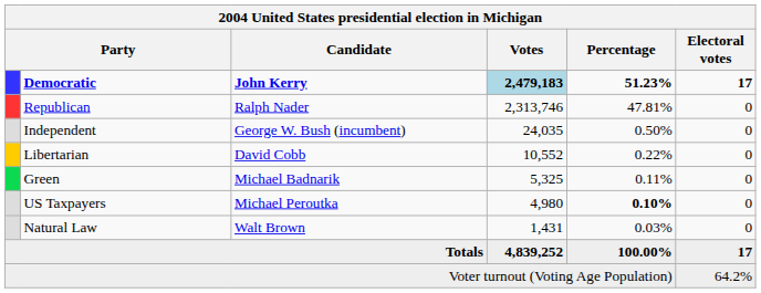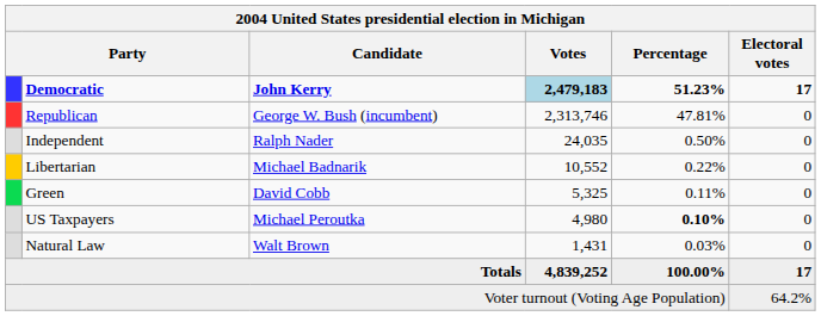Republican | Candidate: Ralph Nader -> George W. Bush (incumbent)
Independent | Candidate: George W. Bush (incumbent) -> Ralph Nader
Libertarian | Candidate: David Cobb -> Michael Badnarik
Green | Candidate: Michael Badnarik -> David Cobb
